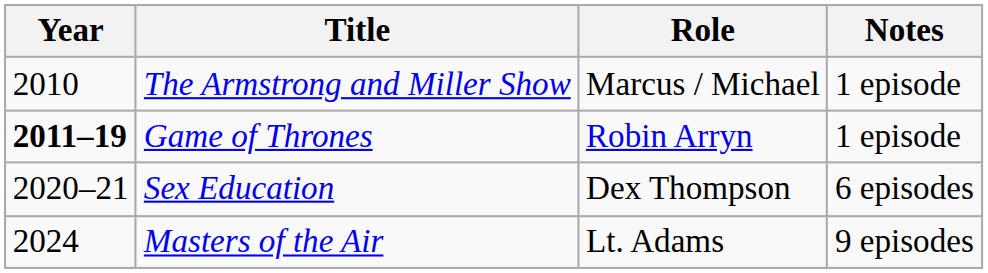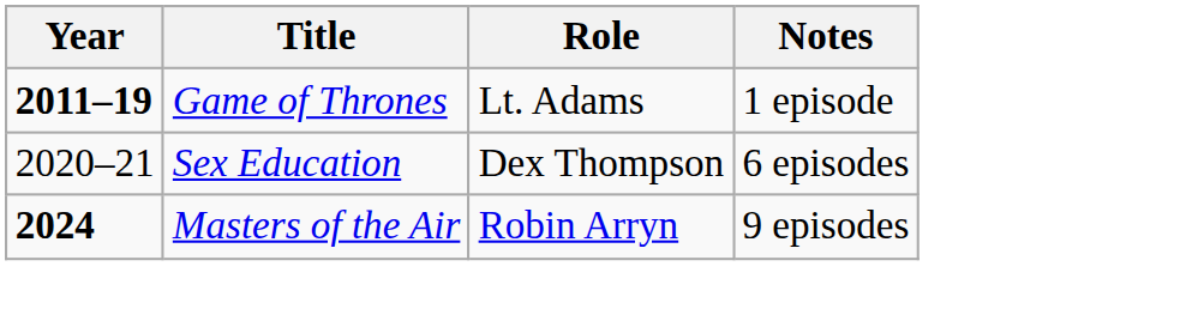- row: 2010 | The Armstrong and Miller Show | Marcus / Michael | 1 episode
Game of Thrones | Role: Robin Arryn -> Lt. Adams
Masters of the Air | Year: normal -> bold
Masters of the Air | Role: Lt. Adams -> Robin Arryn
